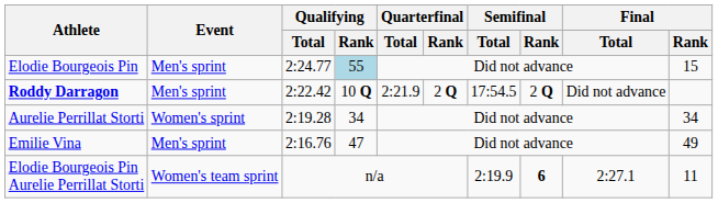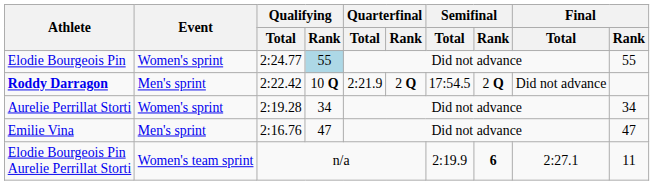Elodie Bourgeois Pin | Event: Men's sprint -> Women's sprint
Elodie Bourgeois Pin | Final / Rank: 15 -> 55
Emilie Vina | Final / Rank: 49 -> 47
